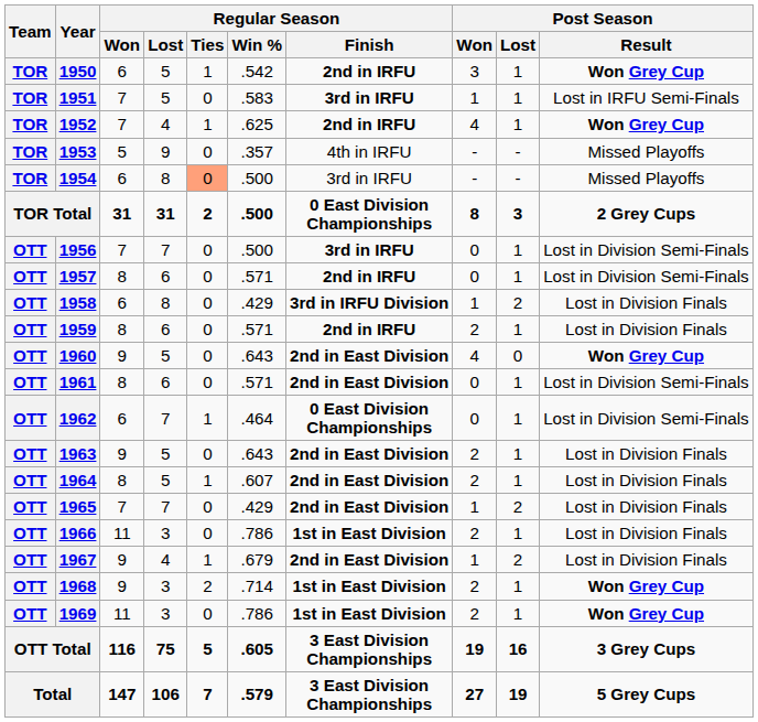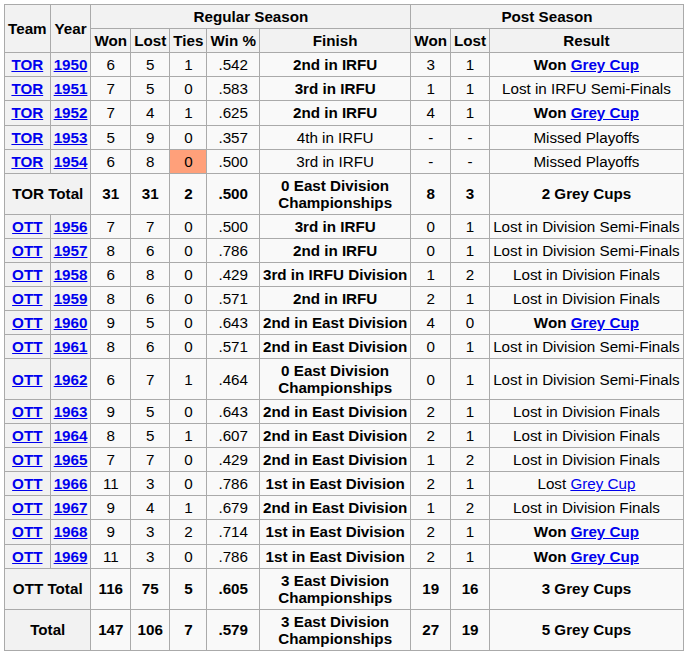1957 | Regular Season / Win %: .571 -> .786
1966 | Post Season / Result: Lost in Division Finals -> Lost Grey Cup
